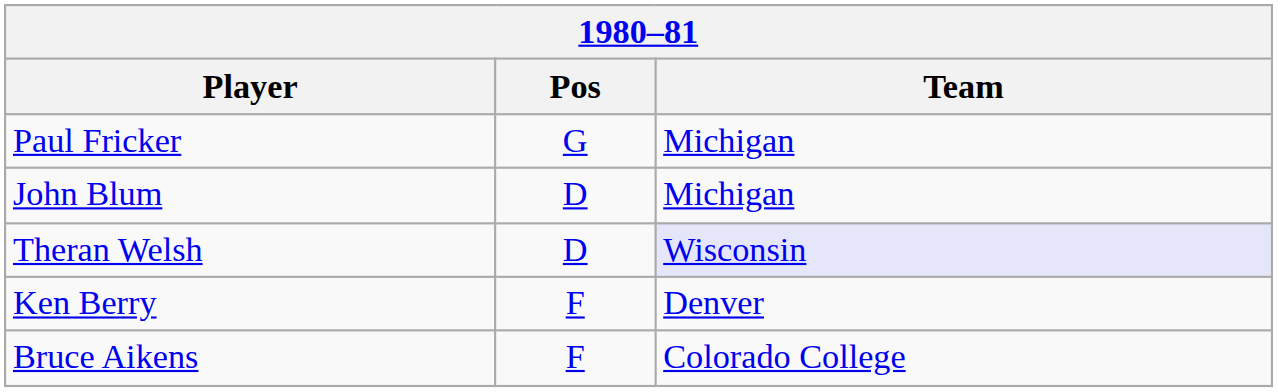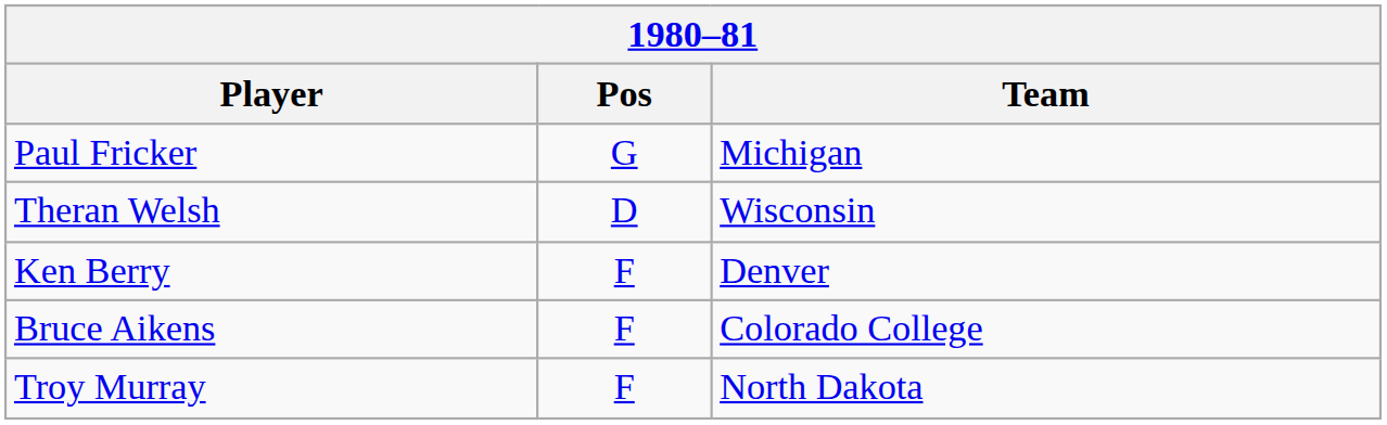- row: John Blum | D | Michigan
Theran Welsh | Team: lavender background -> no background
+ row: Troy Murray | F | North Dakota
